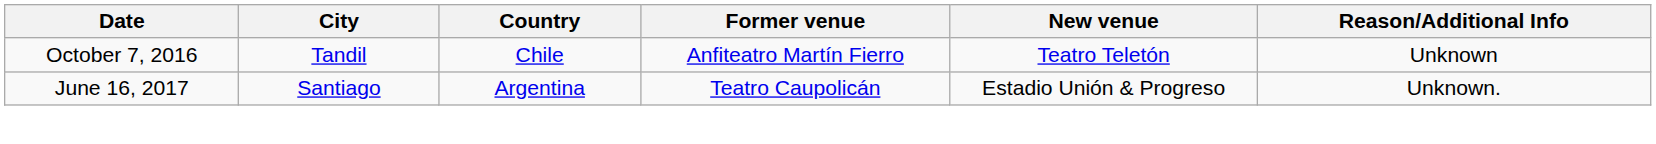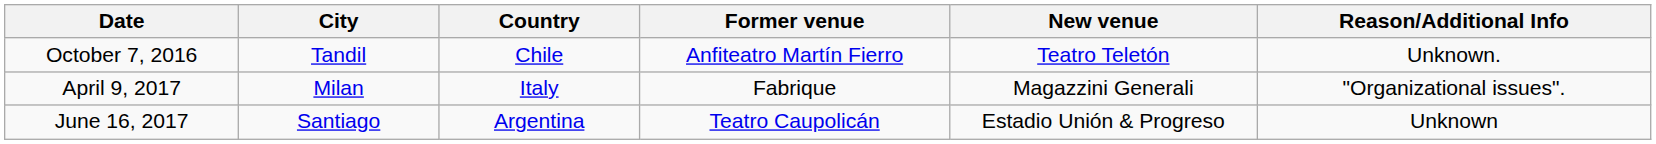October 7, 2016 | Reason/Additional Info: Unknown -> Unknown.
+ row: April 9, 2017 | Milan | Italy | Fabrique | Magazzini Generali | "Organizational issues".
June 16, 2017 | Reason/Additional Info: Unknown. -> Unknown
